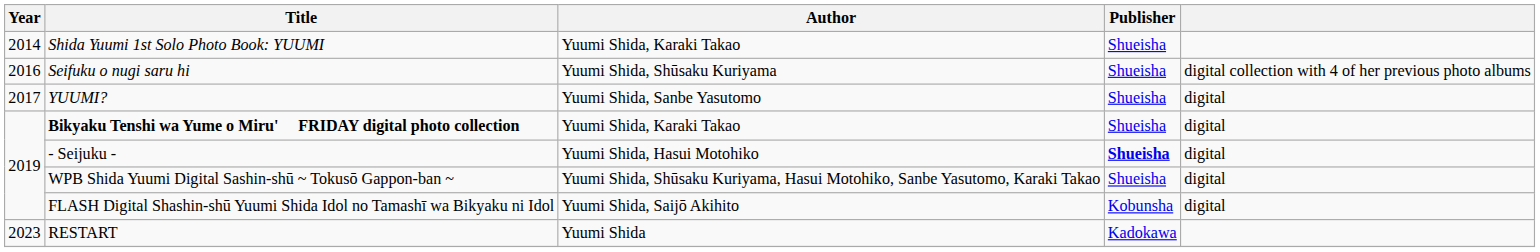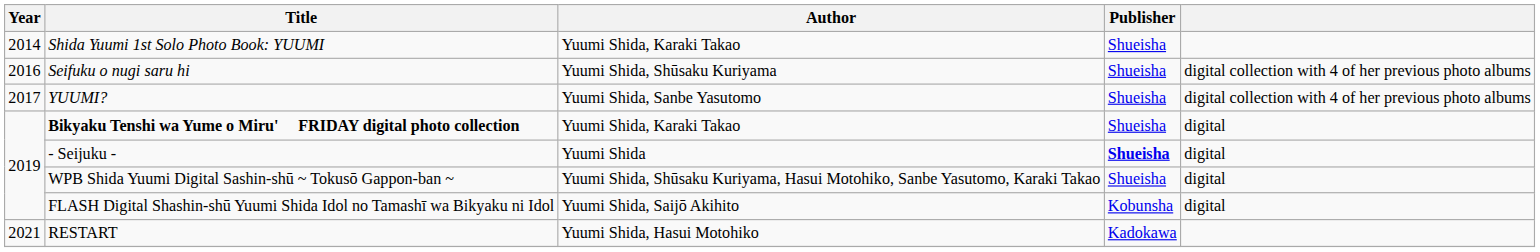YUUMI? | column 5: digital -> digital collection with 4 of her previous photo albums
- Seijuku - | Author: Yuumi Shida, Hasui Motohiko -> Yuumi Shida
RESTART | Year: 2023 -> 2021
RESTART | Author: Yuumi Shida -> Yuumi Shida, Hasui Motohiko
